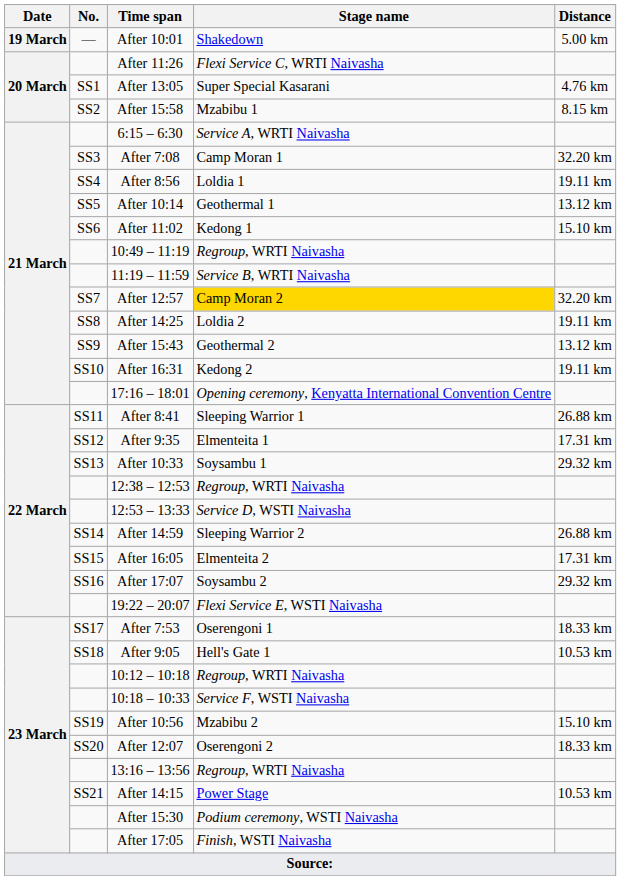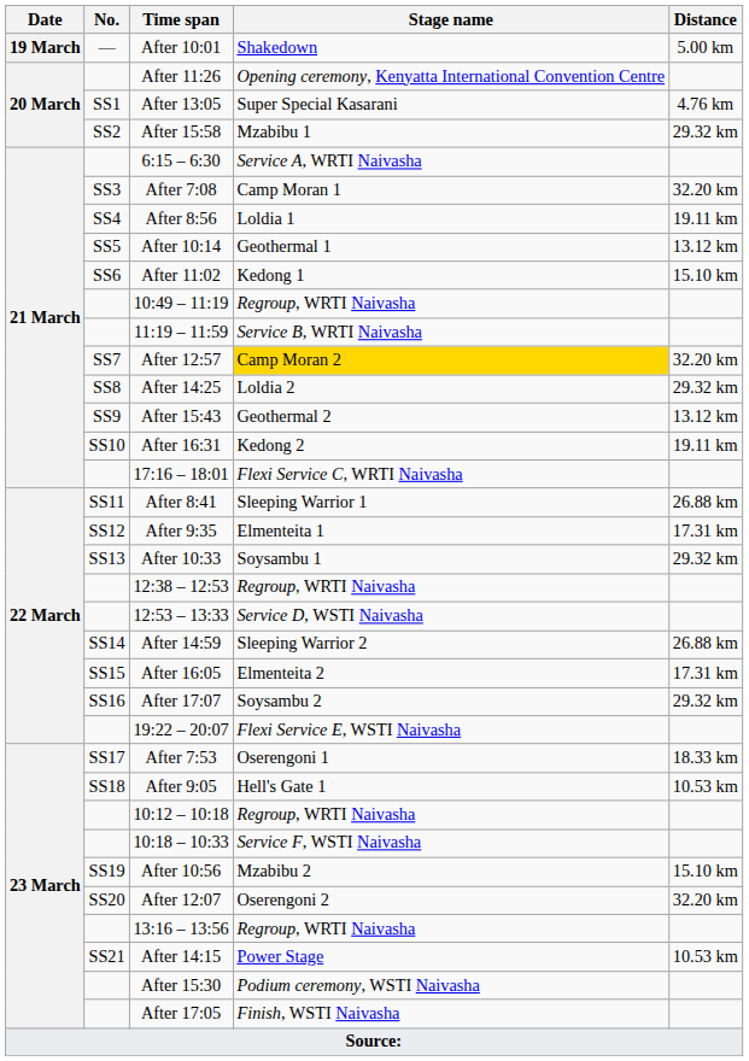After 11:26 | Stage name: Flexi Service C, WRTI Naivasha -> Opening ceremony, Kenyatta International Convention Centre
After 15:58 | Distance: 8.15 km -> 29.32 km
After 14:25 | Distance: 19.11 km -> 29.32 km
17:16 – 18:01 | Stage name: Opening ceremony, Kenyatta International Convention Centre -> Flexi Service C, WRTI Naivasha
After 12:07 | Distance: 18.33 km -> 32.20 km
